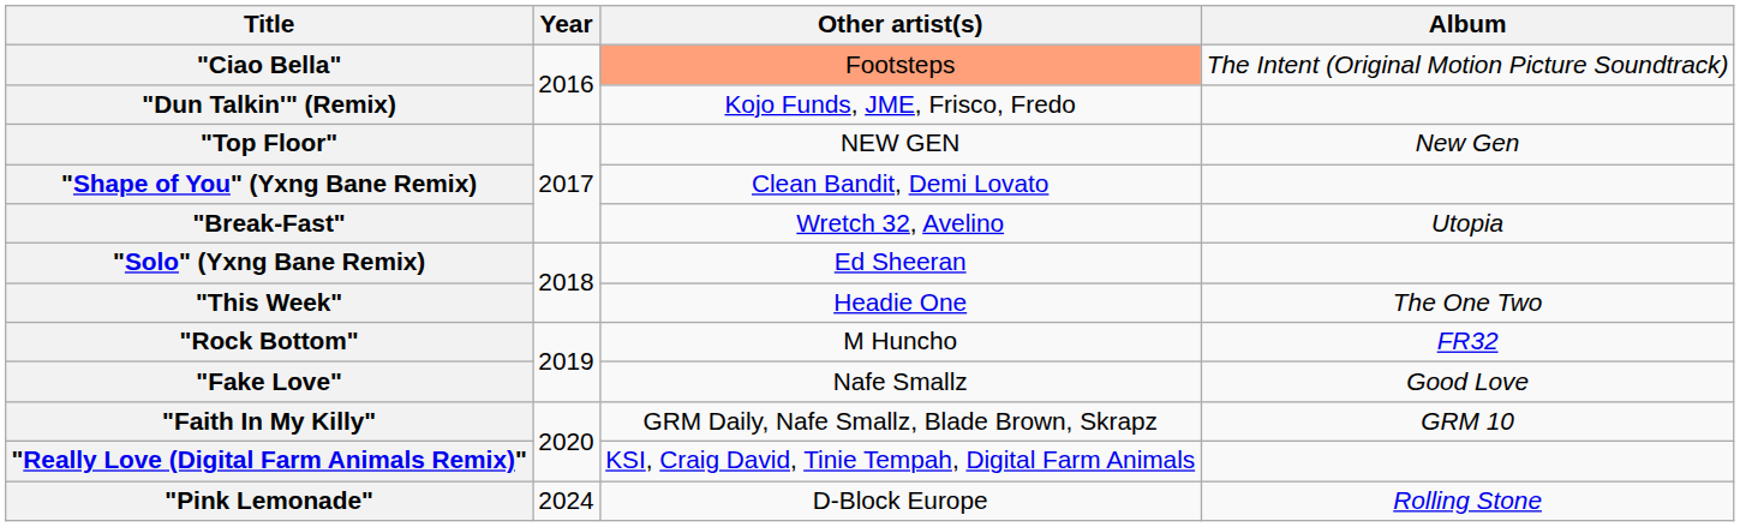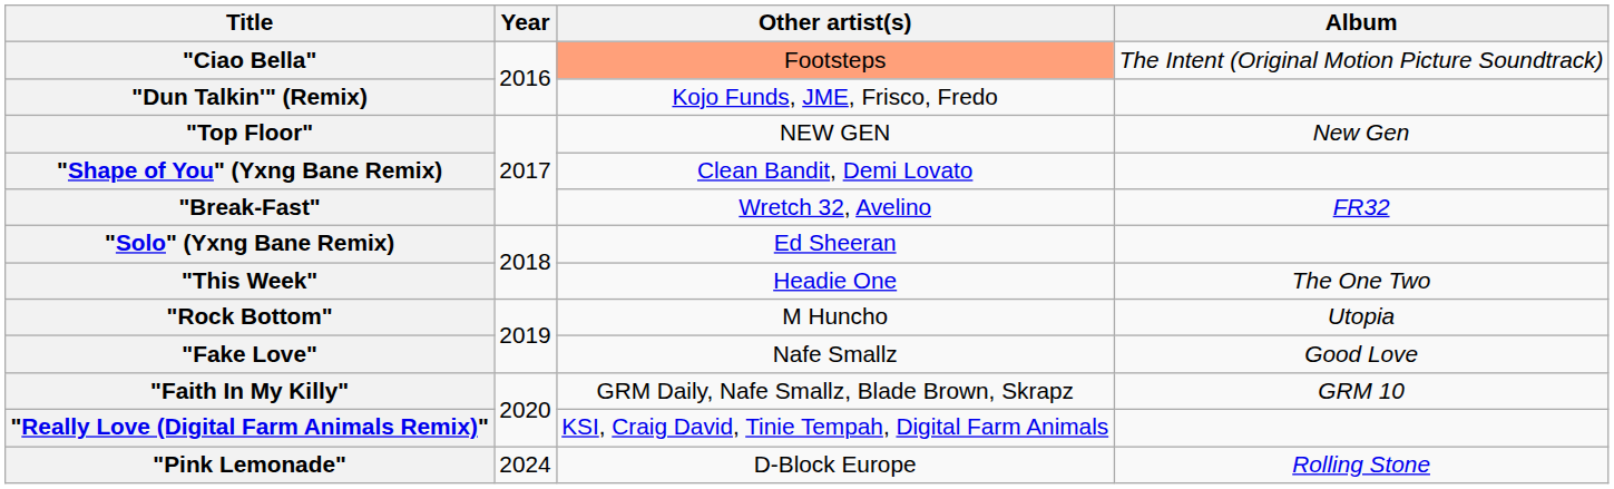"Break-Fast" | Album: Utopia -> FR32
"Rock Bottom" | Album: FR32 -> Utopia
